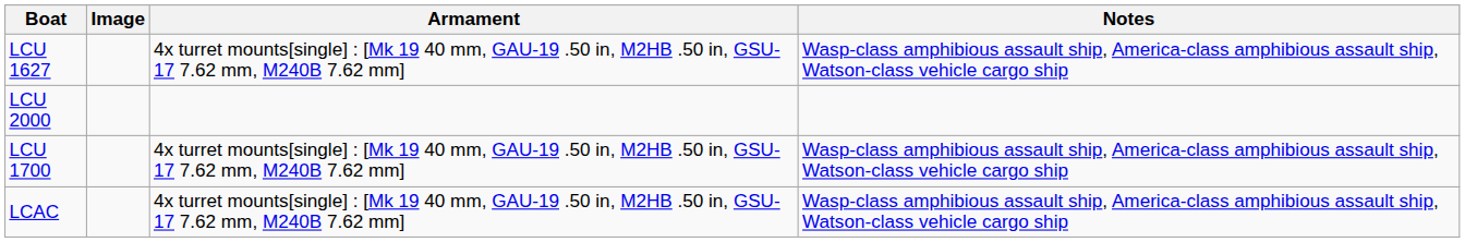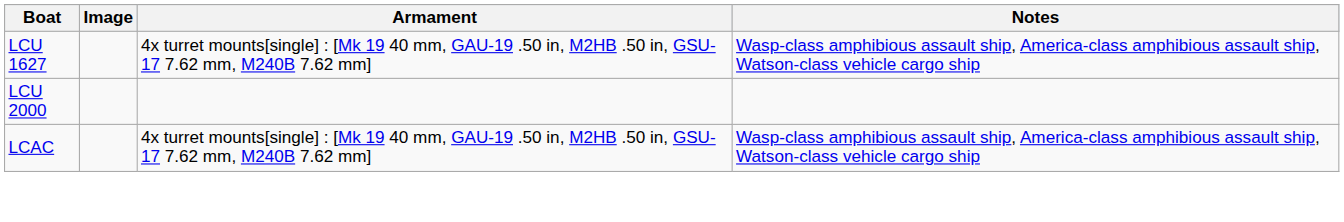- row: LCU 1700 | 4x turret mounts[single] : [Mk 19 40 mm, GAU-19 .50 in, M2HB .50 in, GSU-17 7.62 mm, M240B 7.62 mm] | Wasp-class amphibious assault ship, America-class amphibious assault ship, Watson-class vehicle cargo ship
